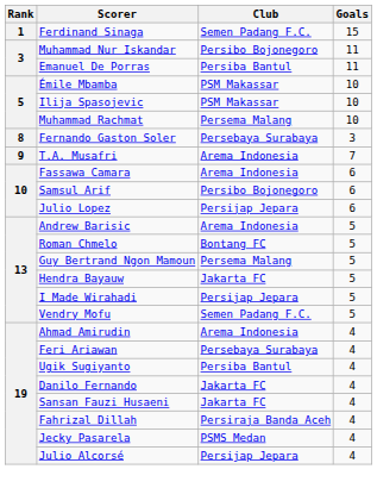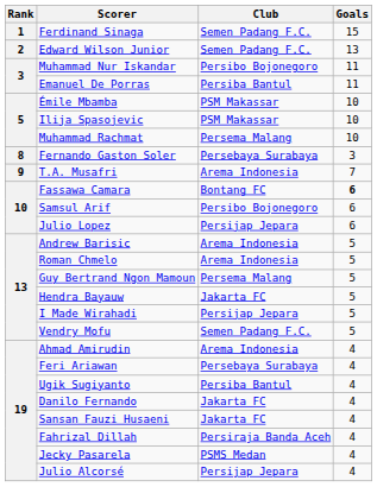+ row: 2 | Edward Wilson Junior | Semen Padang F.C. | 13
Fassawa Camara | Club: Arema Indonesia -> Bontang FC
Fassawa Camara | Goals: normal -> bold
Roman Chmelo | Club: Bontang FC -> Arema Indonesia
